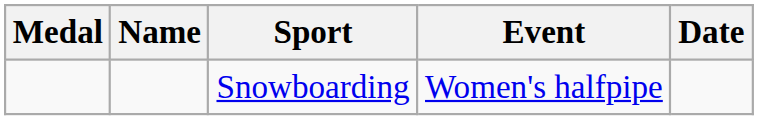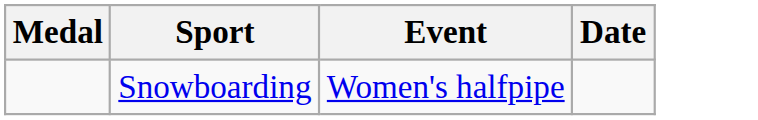- column: Name
